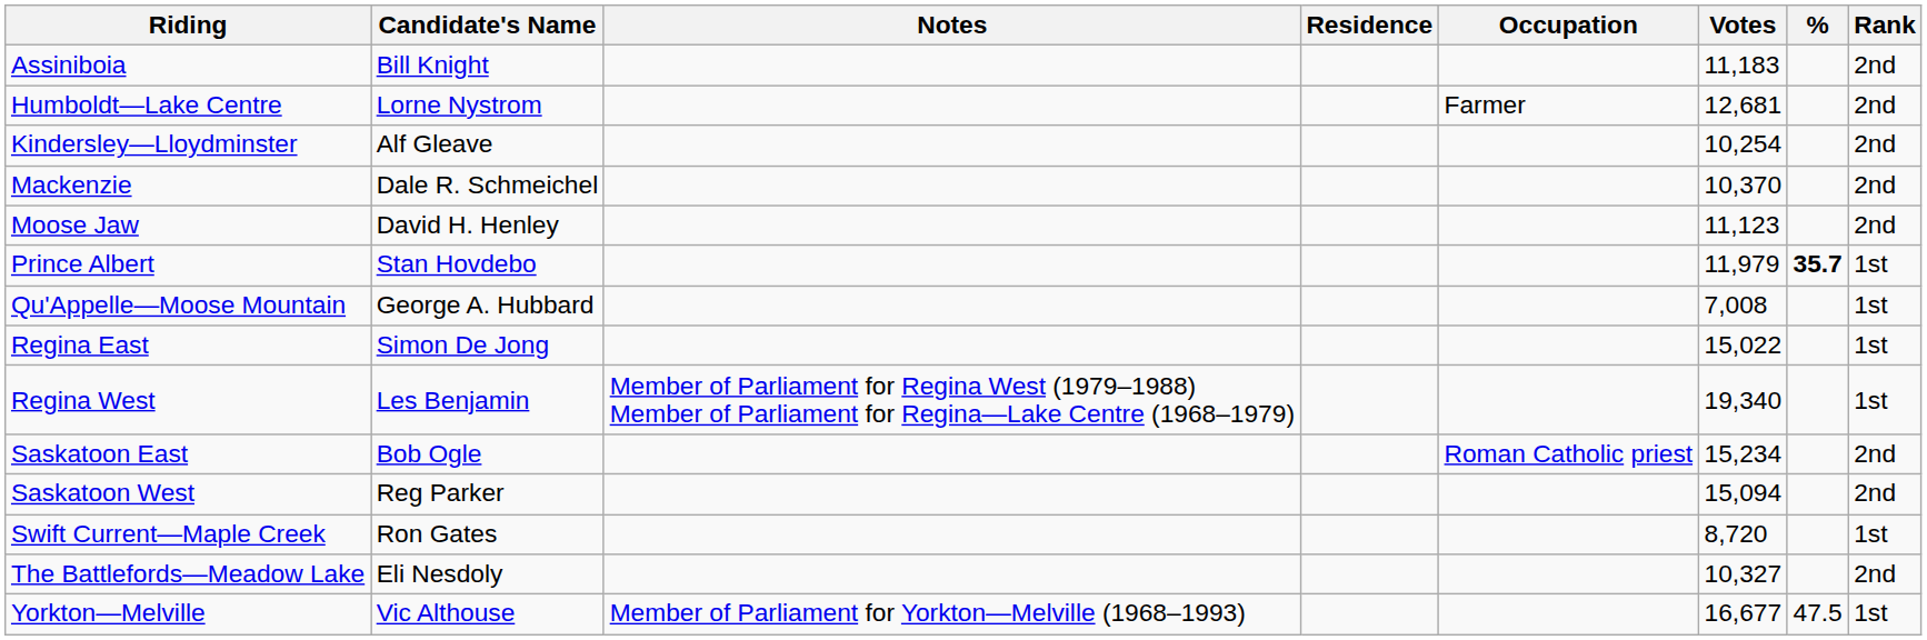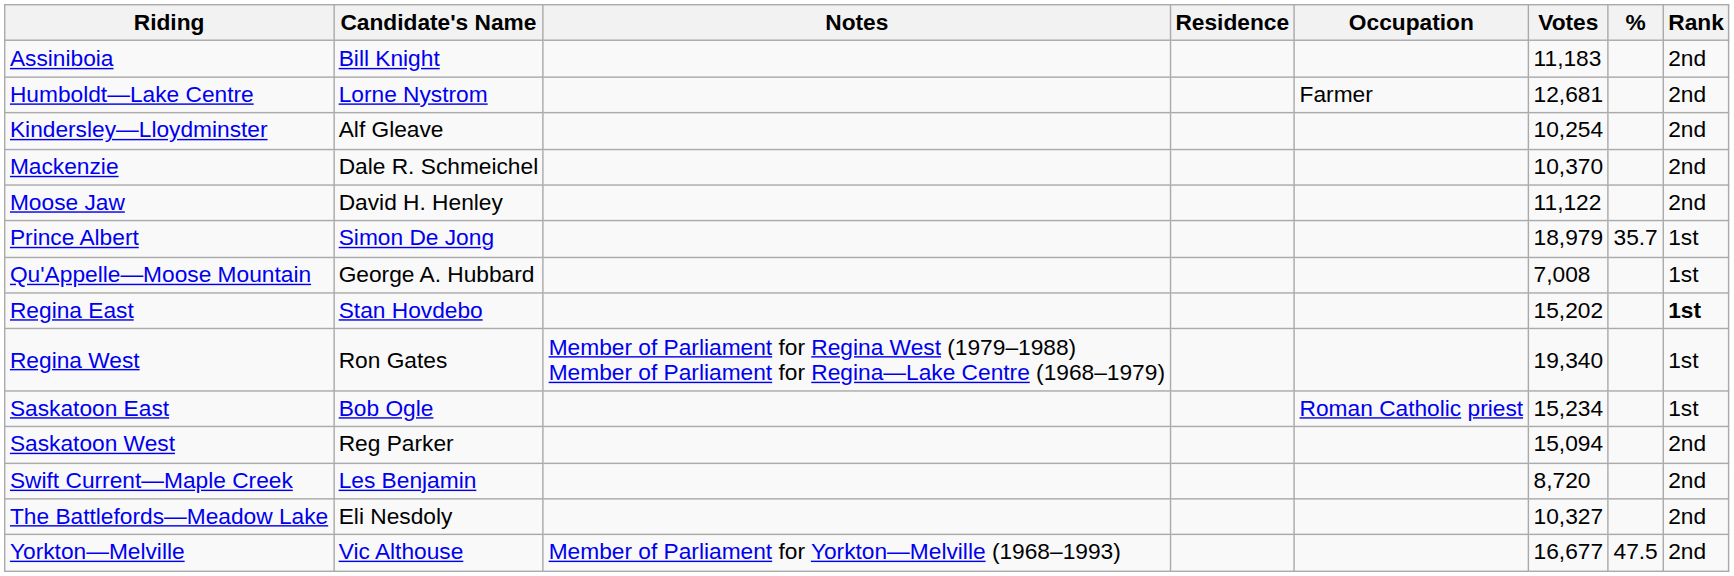Moose Jaw | Votes: 11,123 -> 11,122
Prince Albert | Candidate's Name: Stan Hovdebo -> Simon De Jong
Prince Albert | Votes: 11,979 -> 18,979
Prince Albert | %: bold -> normal
Regina East | Candidate's Name: Simon De Jong -> Stan Hovdebo
Regina East | Votes: 15,022 -> 15,202
Regina East | Rank: normal -> bold
Regina West | Candidate's Name: Les Benjamin -> Ron Gates
Saskatoon East | Rank: 2nd -> 1st
Swift Current—Maple Creek | Candidate's Name: Ron Gates -> Les Benjamin
Swift Current—Maple Creek | Rank: 1st -> 2nd
Yorkton—Melville | Rank: 1st -> 2nd
